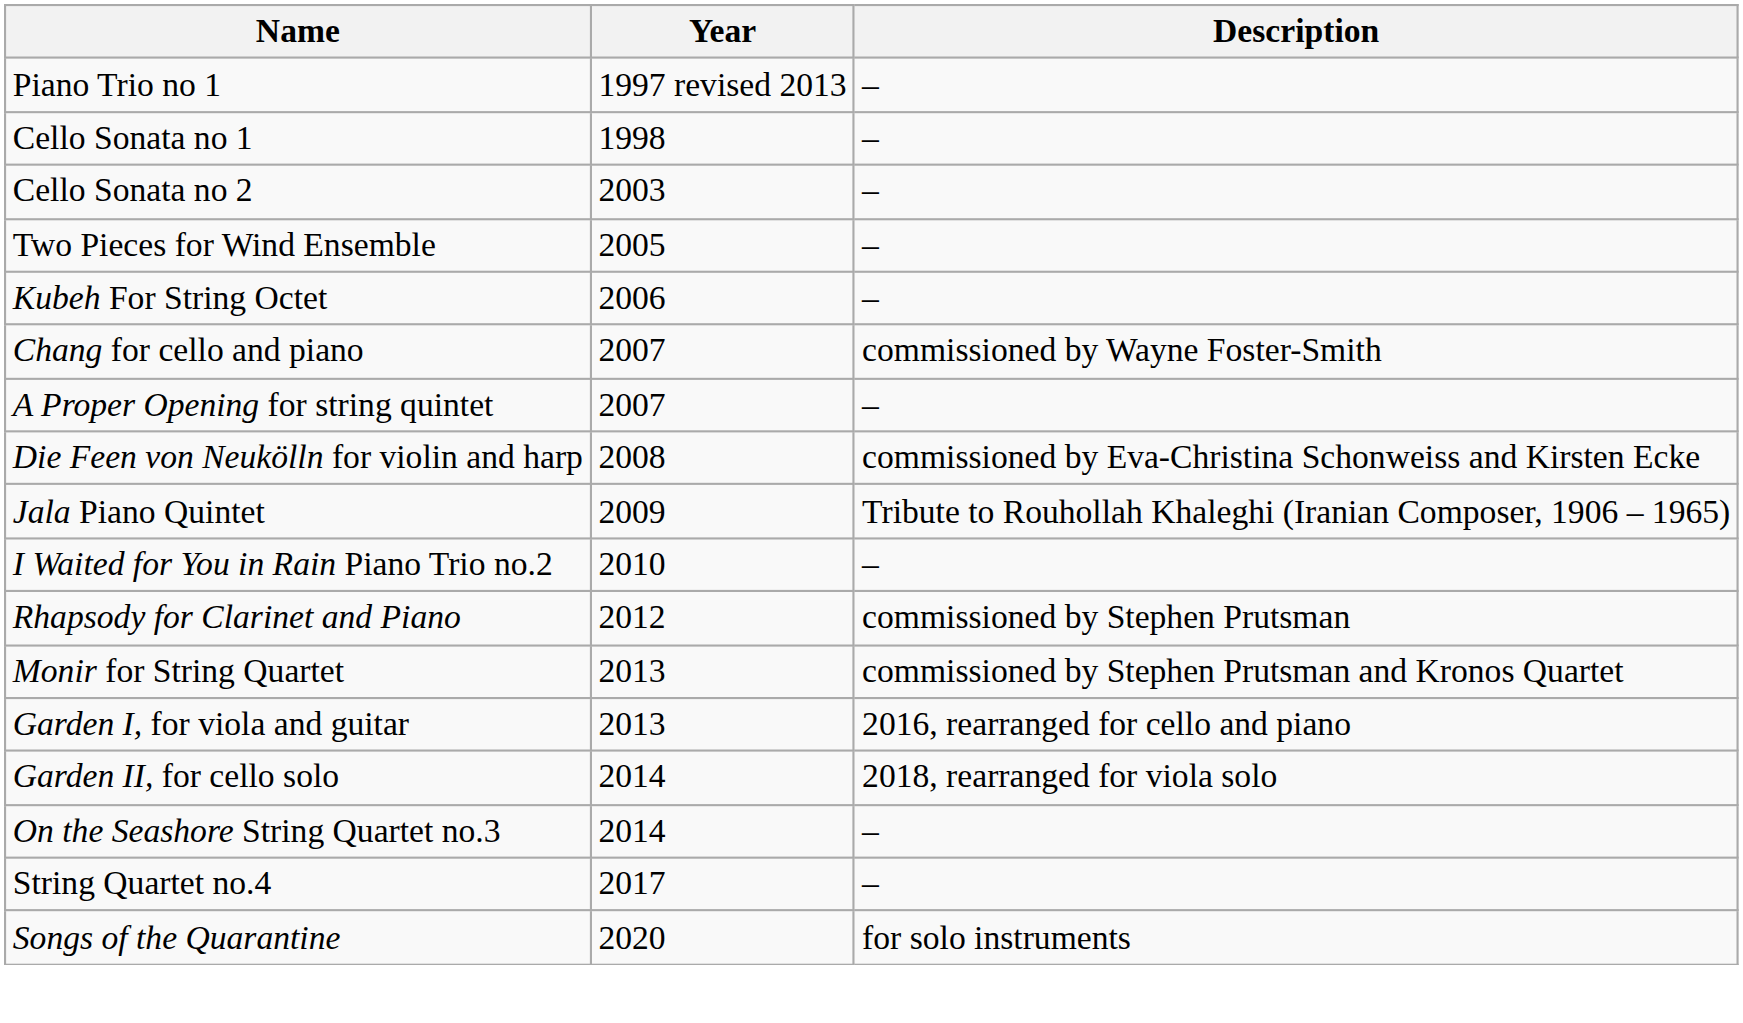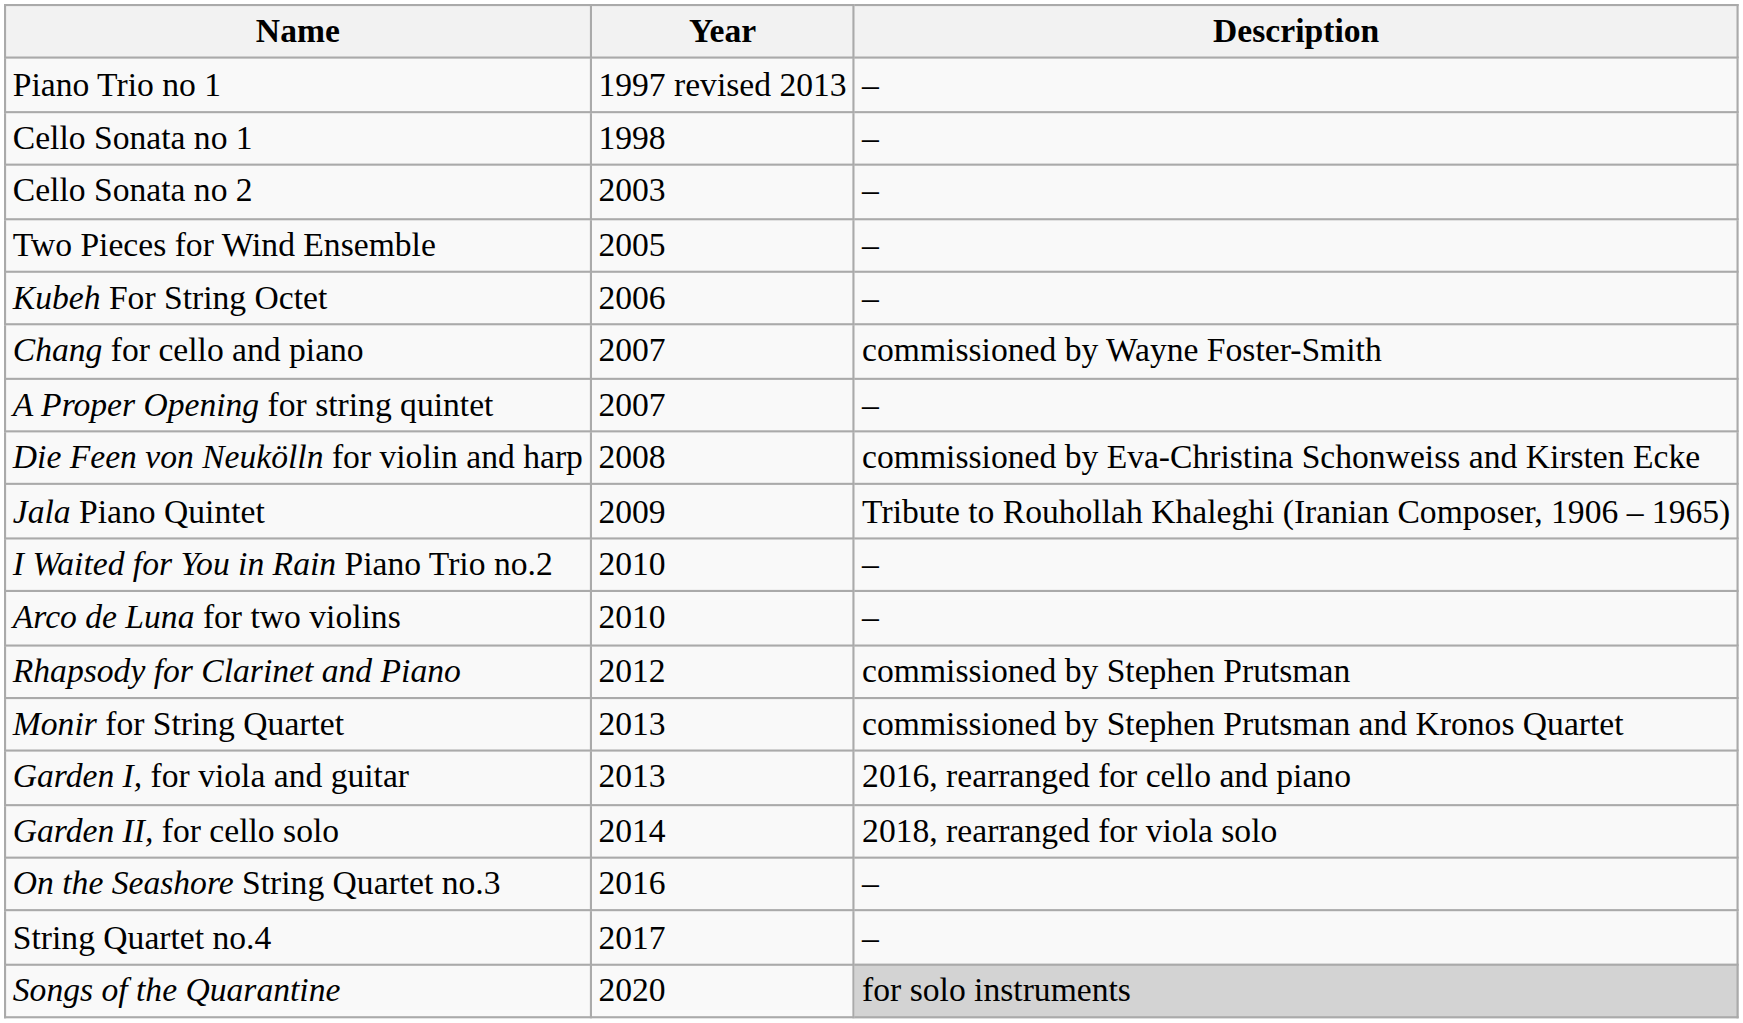+ row: Arco de Luna for two violins | 2010 | –
On the Seashore String Quartet no.3 | Year: 2014 -> 2016
Songs of the Quarantine | Description: no background -> lightgrey background
